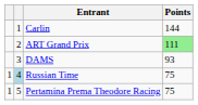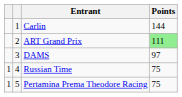DAMS | Points: 93 -> 97
Russian Time | column 2: lightblue background -> no background
